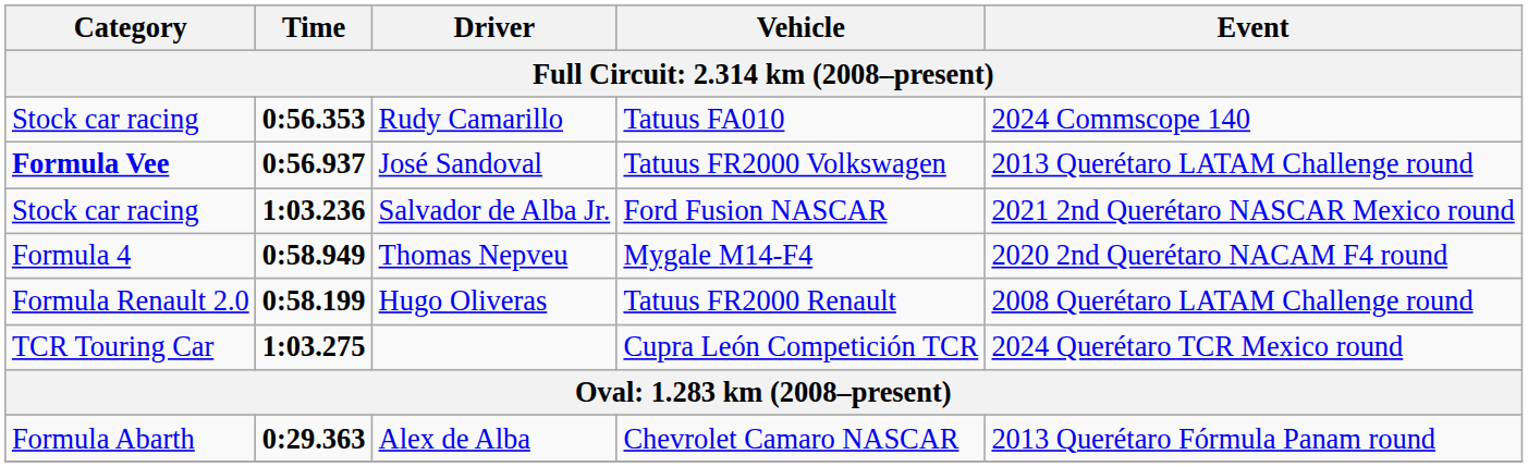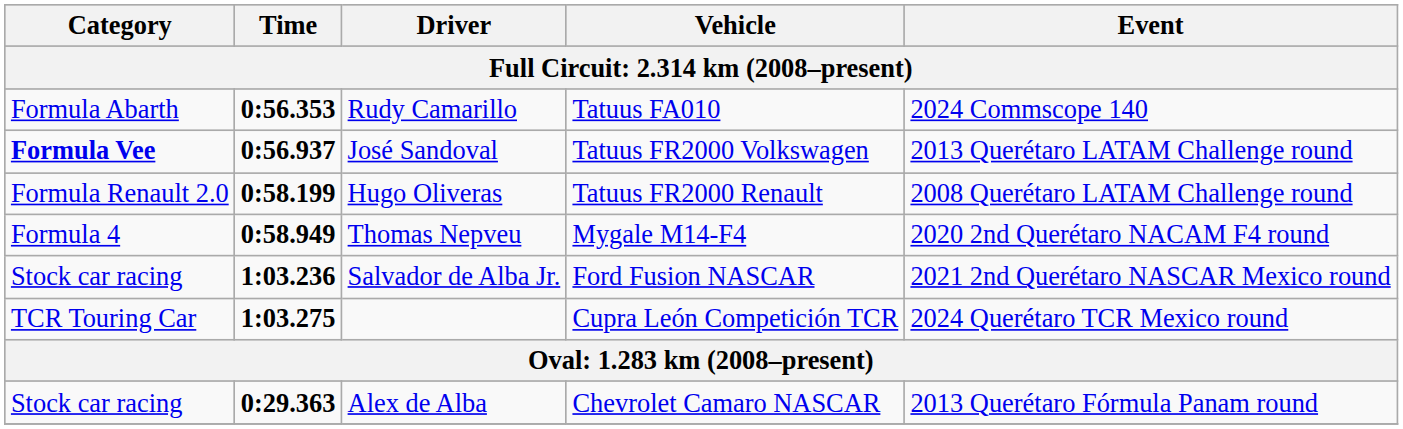Rudy Camarillo | Category: Stock car racing -> Formula Abarth
rows swapped: Hugo Oliveras <-> Salvador de Alba Jr.
Alex de Alba | Category: Formula Abarth -> Stock car racing
